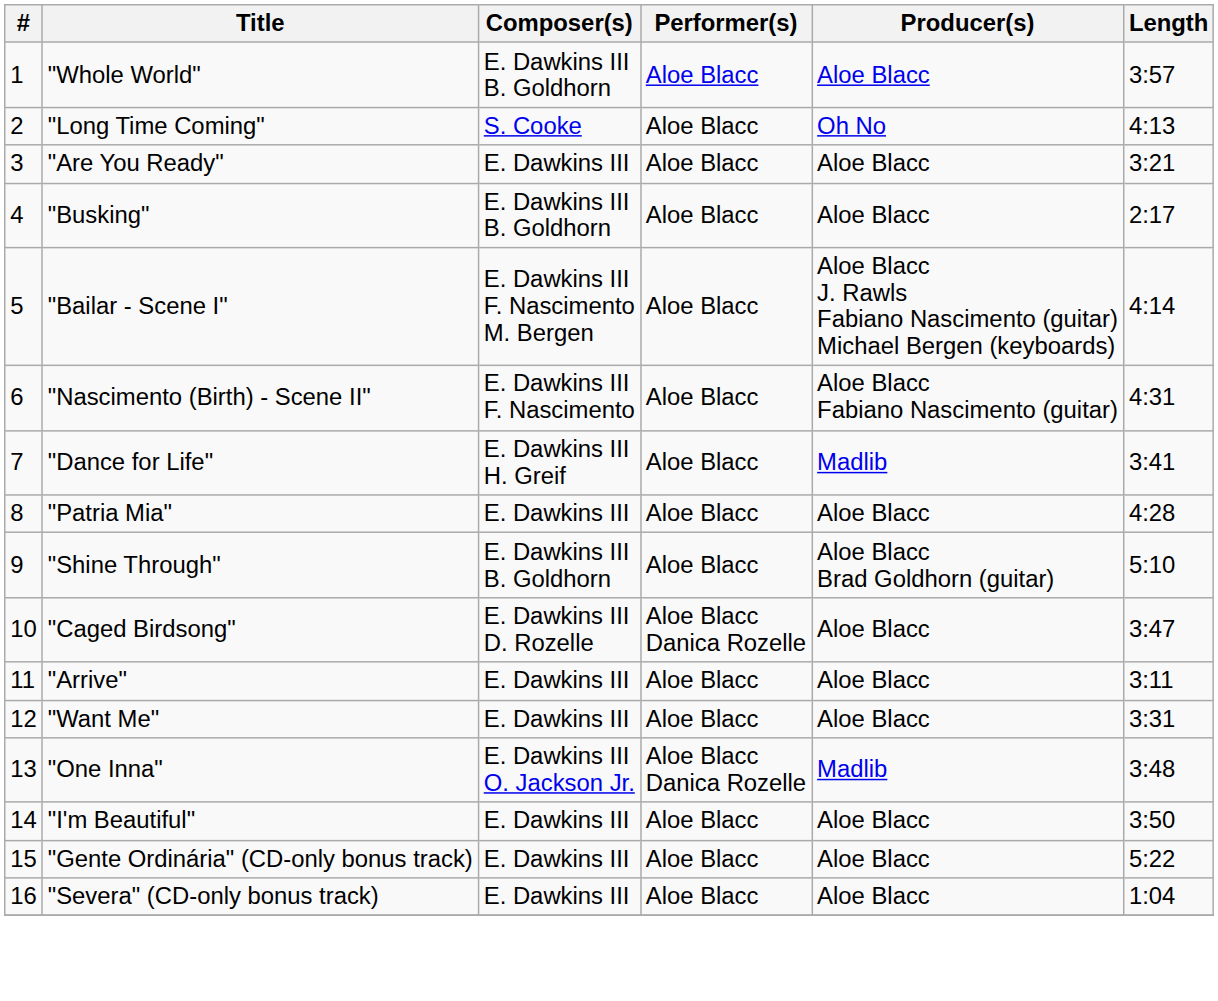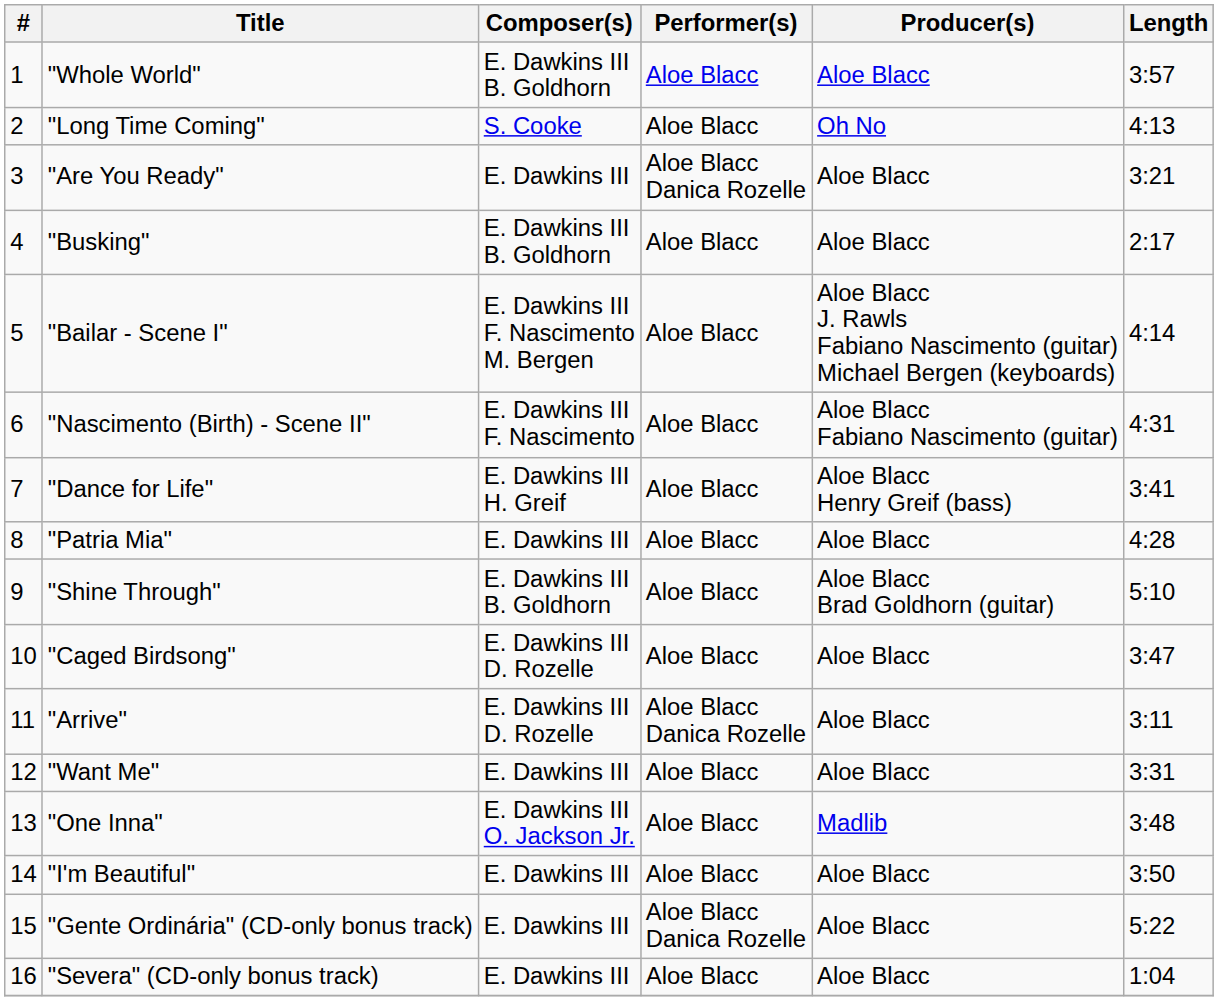"Are You Ready" | Performer(s): Aloe Blacc -> Aloe Blacc Danica Rozelle
"Dance for Life" | Producer(s): Madlib -> Aloe Blacc Henry Greif (bass)
"Caged Birdsong" | Performer(s): Aloe Blacc Danica Rozelle -> Aloe Blacc
"Arrive" | Composer(s): E. Dawkins III -> E. Dawkins III D. Rozelle
"Arrive" | Performer(s): Aloe Blacc -> Aloe Blacc Danica Rozelle
"One Inna" | Performer(s): Aloe Blacc Danica Rozelle -> Aloe Blacc
"Gente Ordinária" (CD-only bonus track) | Performer(s): Aloe Blacc -> Aloe Blacc Danica Rozelle
